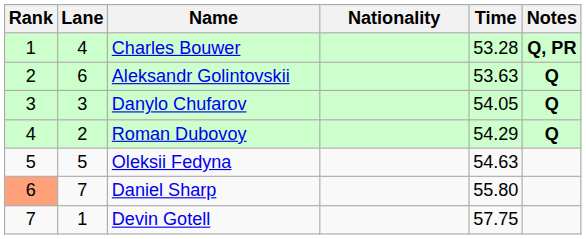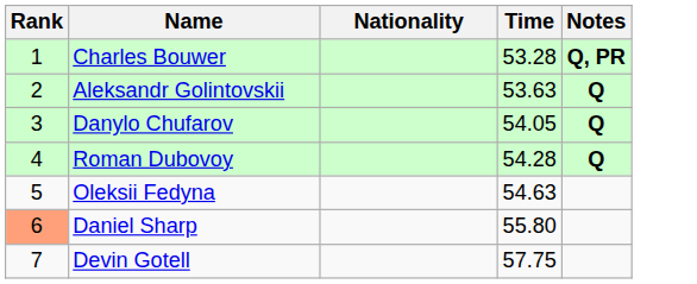- column: Lane | 4 | 6 | 3 | 2 | 5 | 7 | 1
Roman Dubovoy | Time: 54.29 -> 54.28
